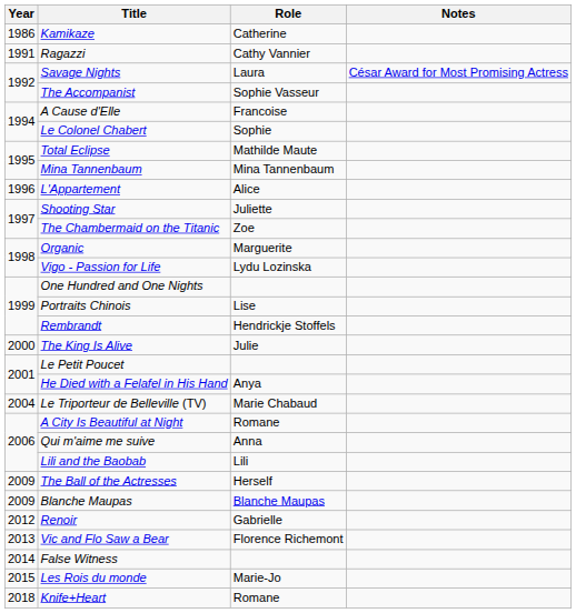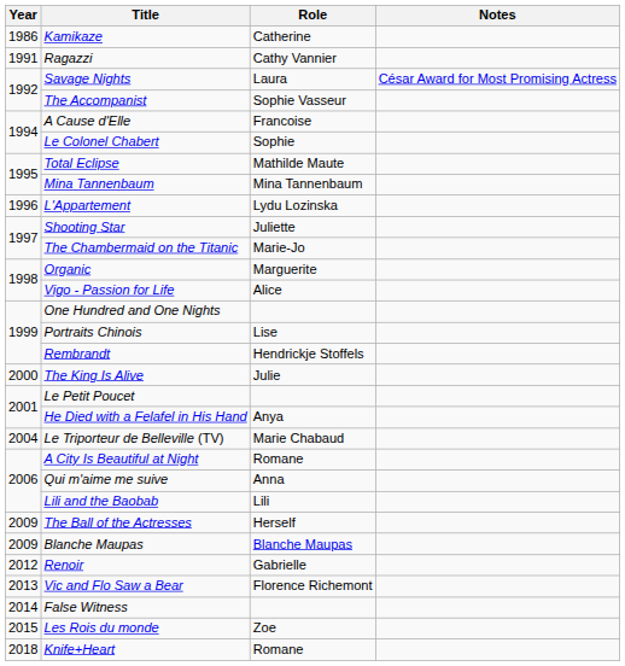L'Appartement | Role: Alice -> Lydu Lozinska
The Chambermaid on the Titanic | Role: Zoe -> Marie-Jo
Vigo - Passion for Life | Role: Lydu Lozinska -> Alice
Les Rois du monde | Role: Marie-Jo -> Zoe
